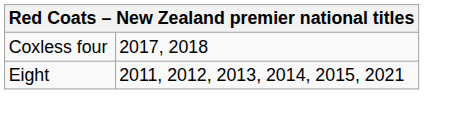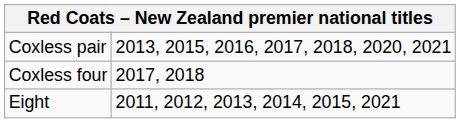+ row: Coxless pair | 2013, 2015, 2016, 2017, 2018, 2020, 2021
